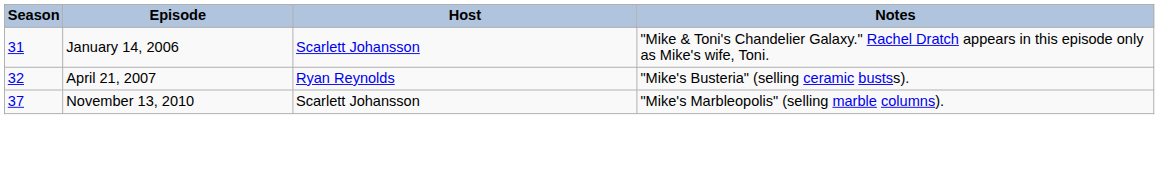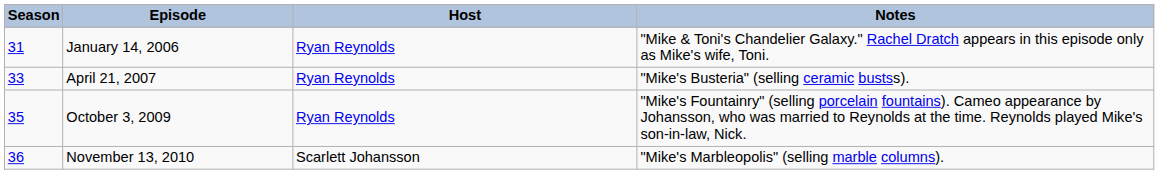January 14, 2006 | Host: Scarlett Johansson -> Ryan Reynolds
April 21, 2007 | Season: 32 -> 33
+ row: 35 | October 3, 2009 | Ryan Reynolds | "Mike's Fountainry" (selling porcelain fountains). Cameo appearance by Johansson, who was married to Reynolds at the time. Reynolds played Mike's son-in-law, Nick.
November 13, 2010 | Season: 37 -> 36
